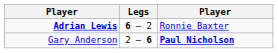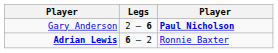rows swapped: Gary Anderson <-> Adrian Lewis
